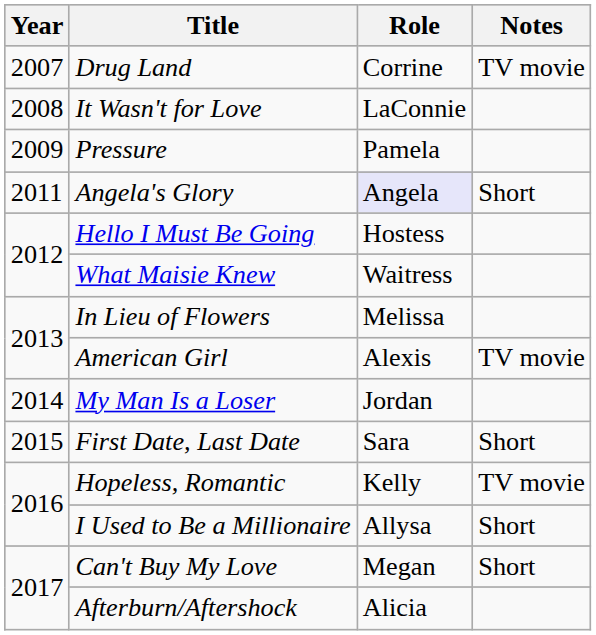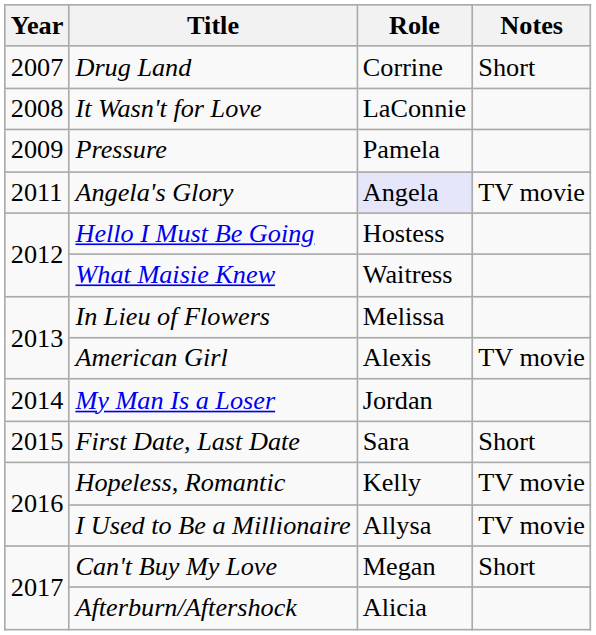Drug Land | Notes: TV movie -> Short
Angela's Glory | Notes: Short -> TV movie
I Used to Be a Millionaire | Notes: Short -> TV movie
